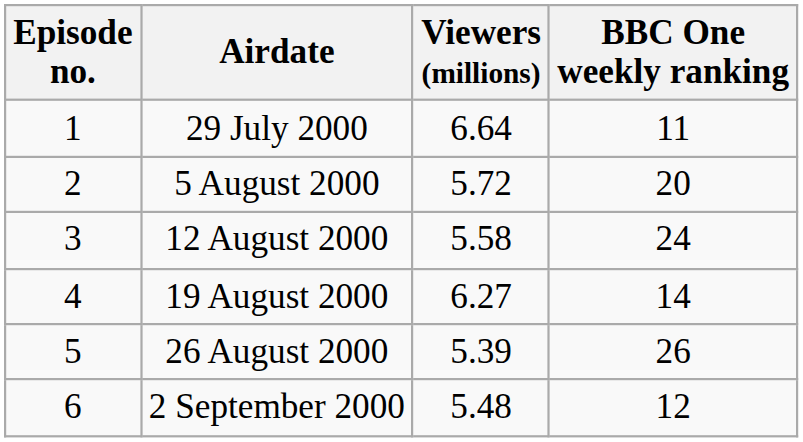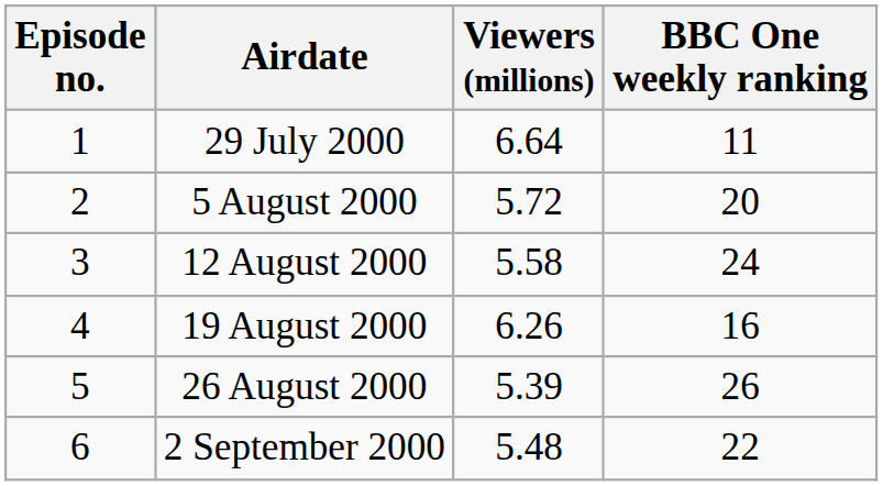19 August 2000 | Viewers (millions): 6.27 -> 6.26
19 August 2000 | BBC One weekly ranking: 14 -> 16
2 September 2000 | BBC One weekly ranking: 12 -> 22
